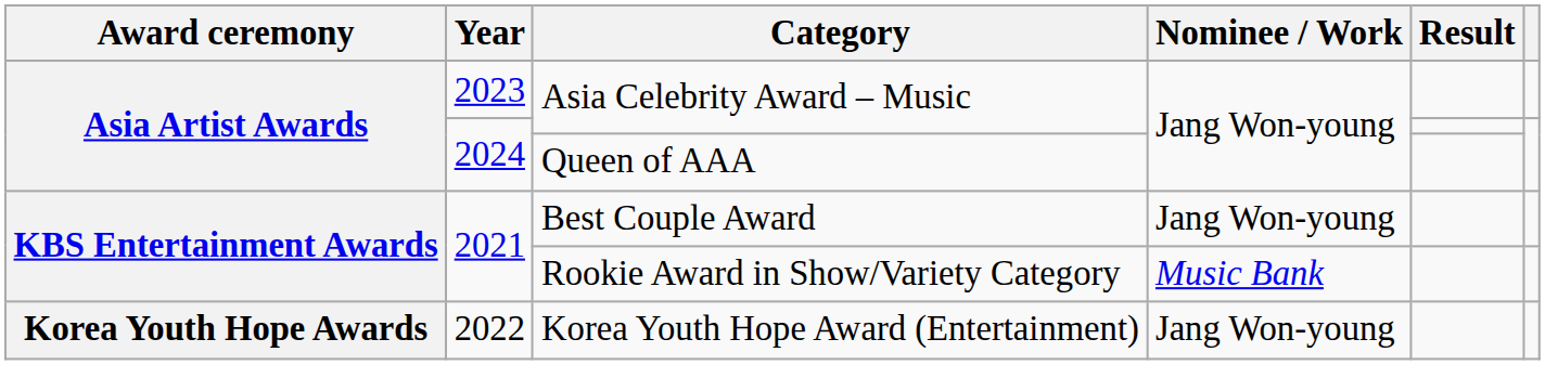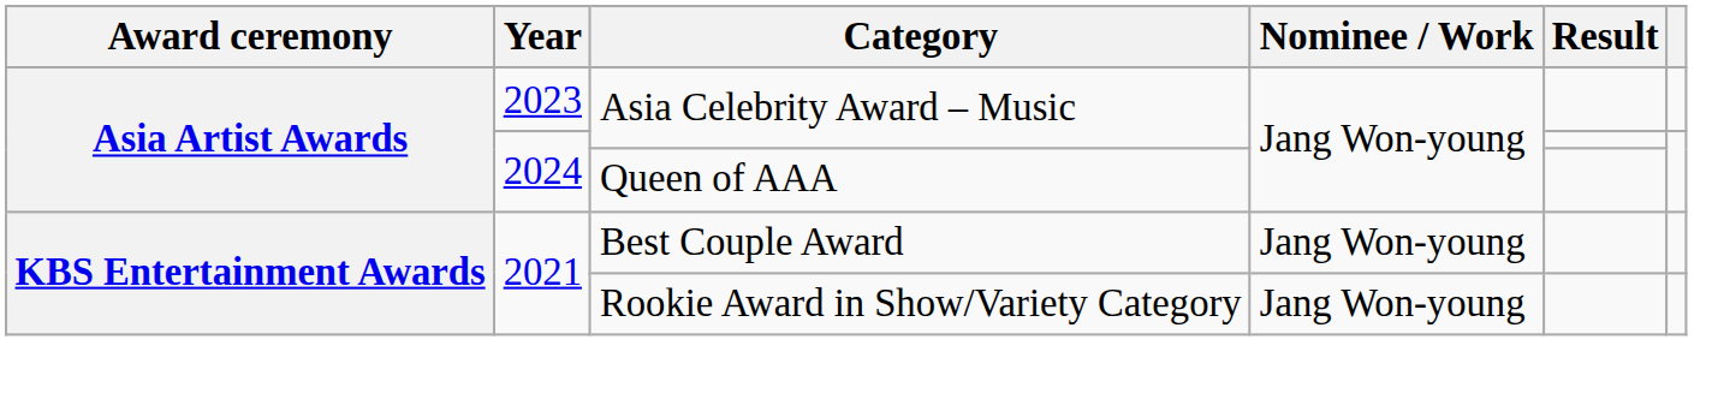Rookie Award in Show/Variety Category | Nominee / Work: Music Bank -> Jang Won-young
- row: Korea Youth Hope Awards | 2022 | Korea Youth Hope Award (Entertainment) | Jang Won-young
